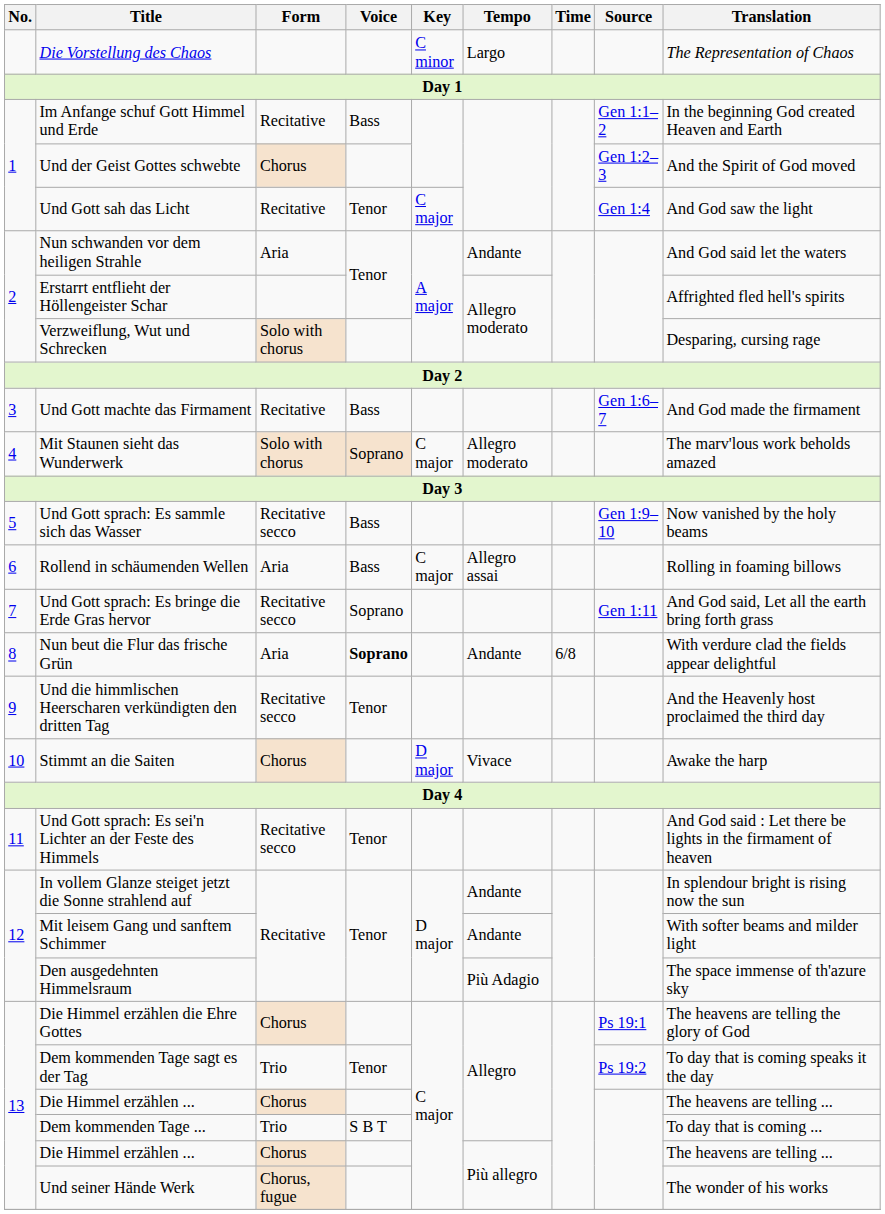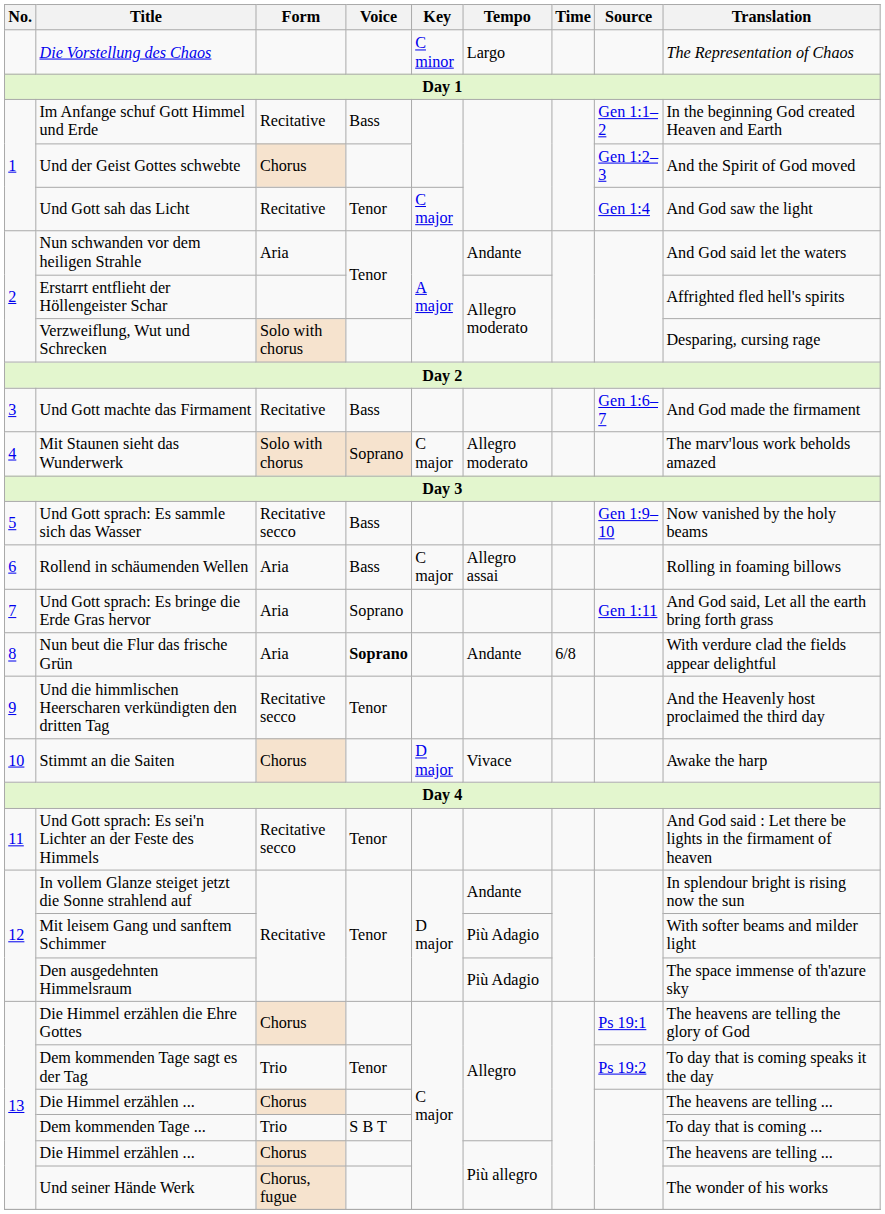Und Gott sprach: Es bringe die Erde Gras hervor | Form: Recitative secco -> Aria
Mit leisem Gang und sanftem Schimmer | Tempo: Andante -> Più Adagio
